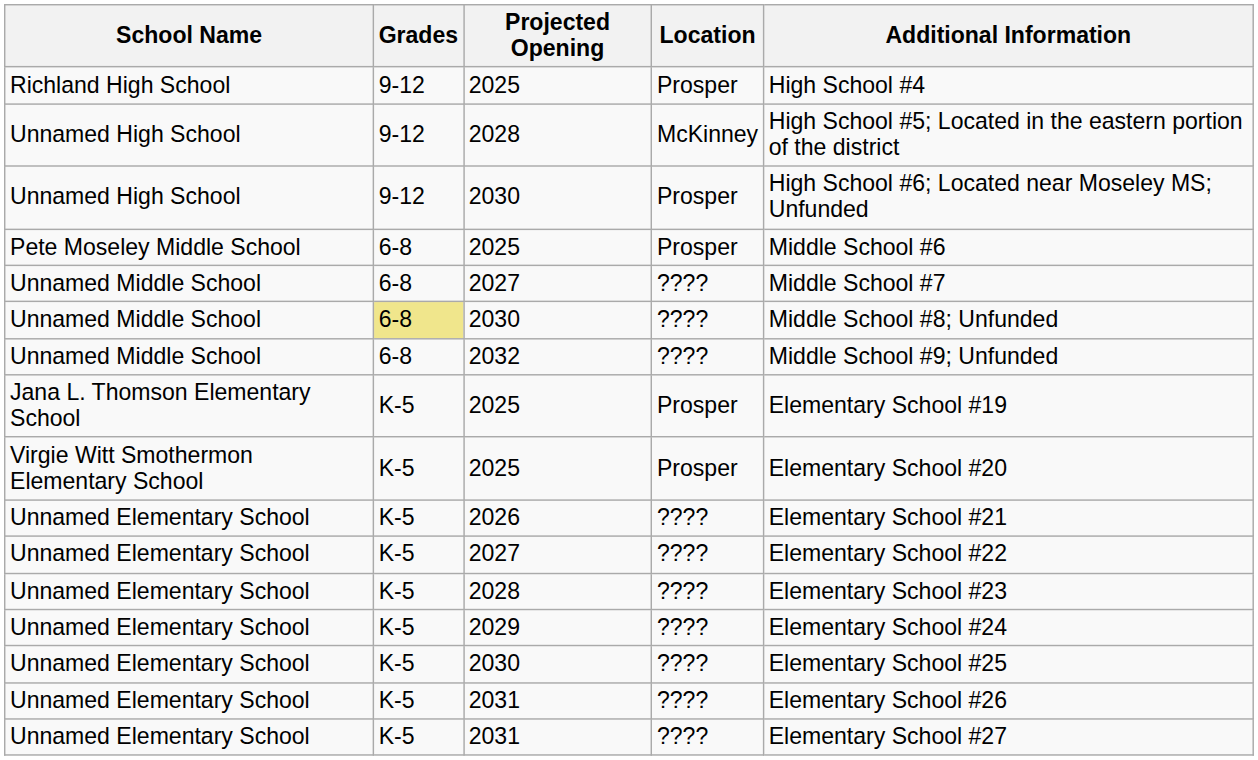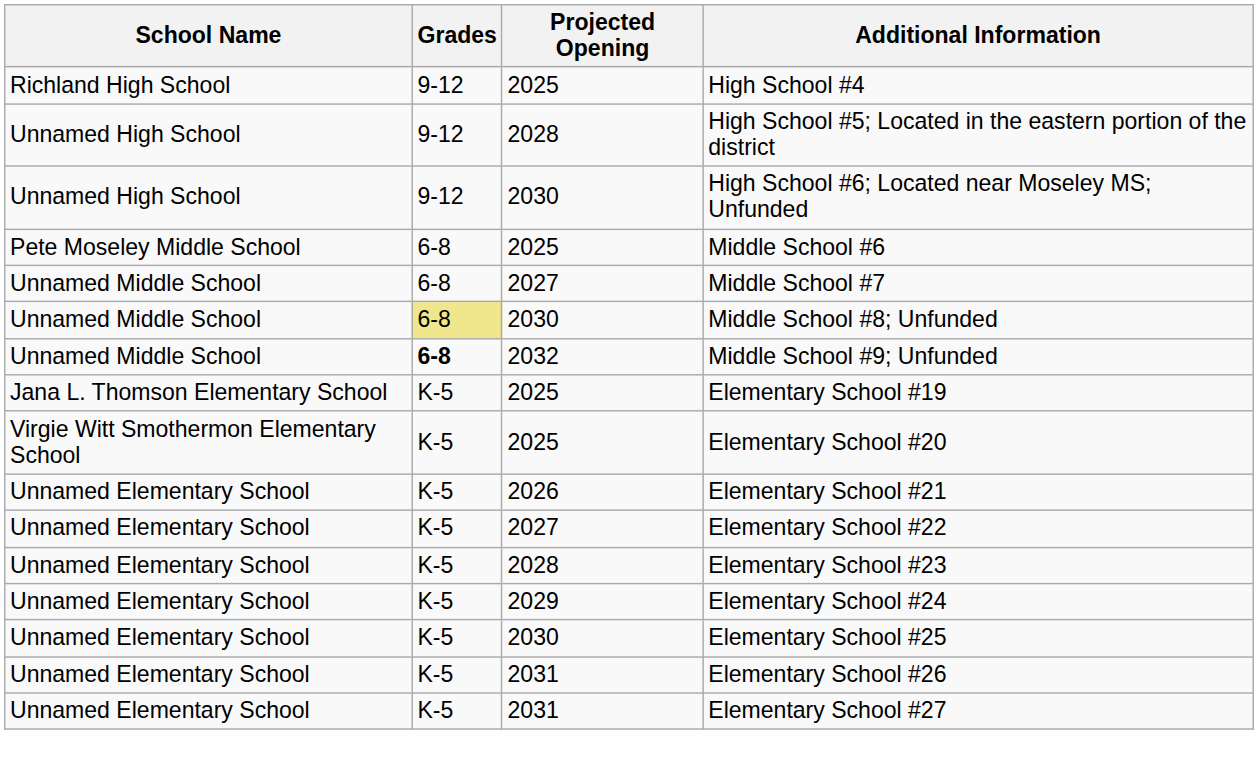- column: Location | Prosper | McKinney | Prosper | Prosper | ???? | ???? | ???? | Prosper | Prosper | ???? | ???? | ???? | ???? | ???? | ???? | ????
2032 | Grades: normal -> bold
